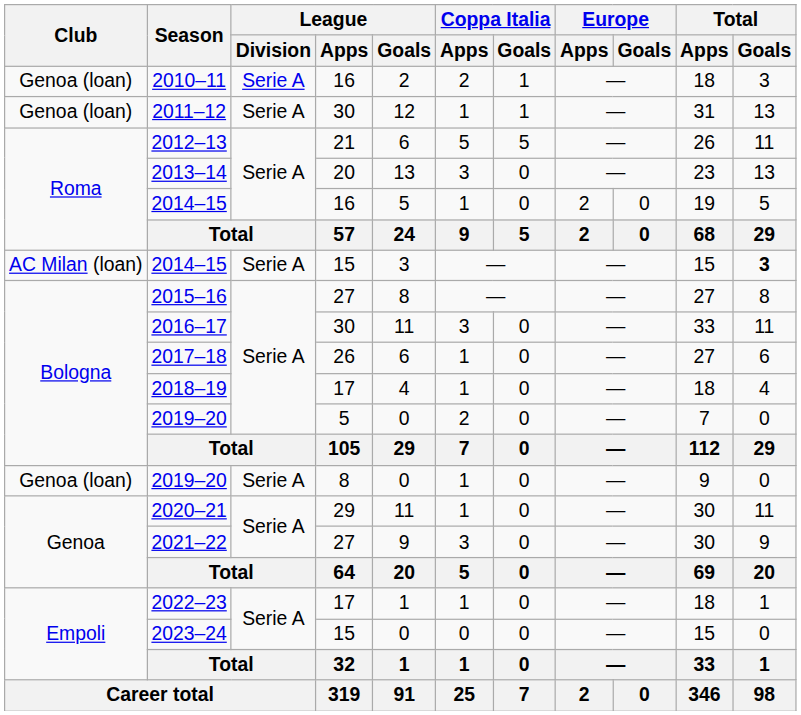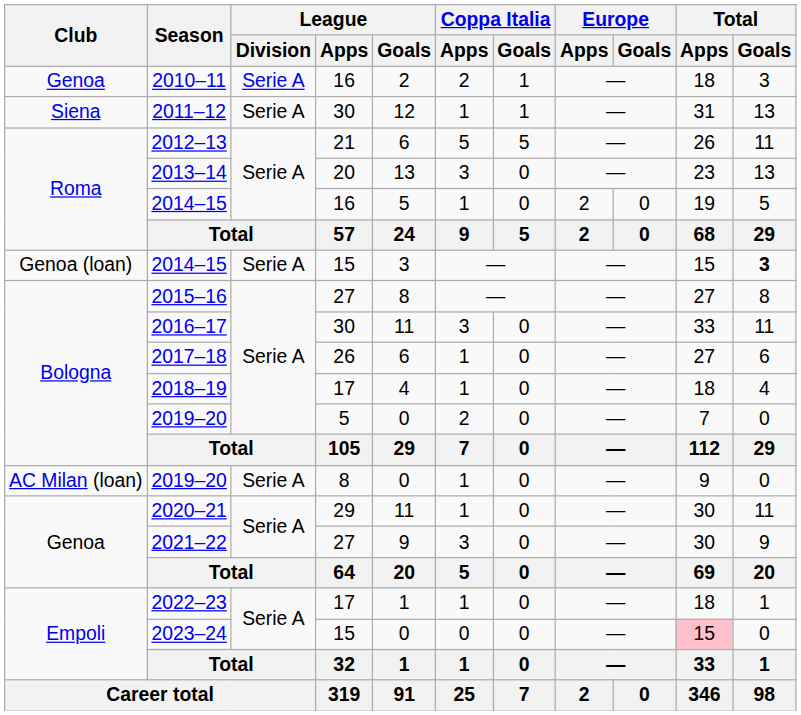2010–11 | Club: Genoa (loan) -> Genoa
2011–12 | Club: Genoa (loan) -> Siena
2014–15 / 15 | Club: AC Milan (loan) -> Genoa (loan)
2019–20 / 8 | Club: Genoa (loan) -> AC Milan (loan)
2023–24 | Total / Apps: no background -> pink background
